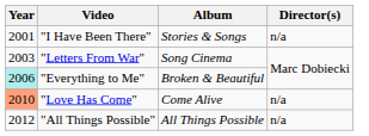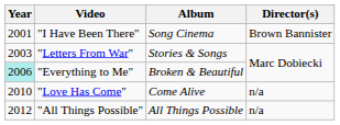"I Have Been There" | Album: Stories & Songs -> Song Cinema
"I Have Been There" | Director(s): n/a -> Brown Bannister
"Letters From War" | Album: Song Cinema -> Stories & Songs
"Love Has Come" | Year: lightsalmon background -> no background
